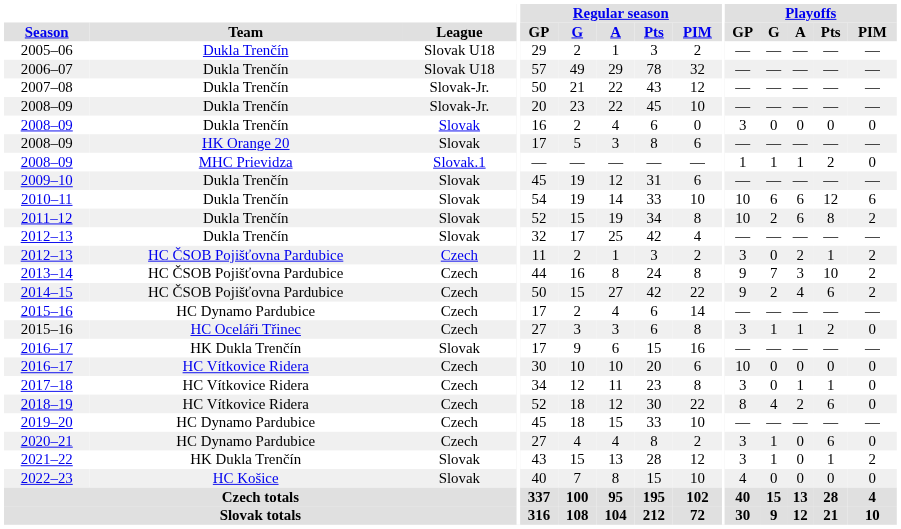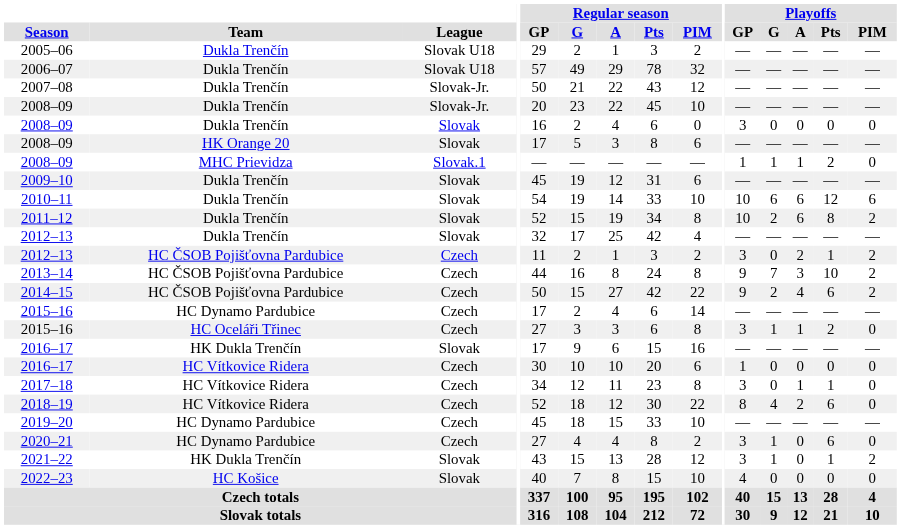2016–17 / HC Vítkovice Ridera | Playoffs / GP: 10 -> 1
